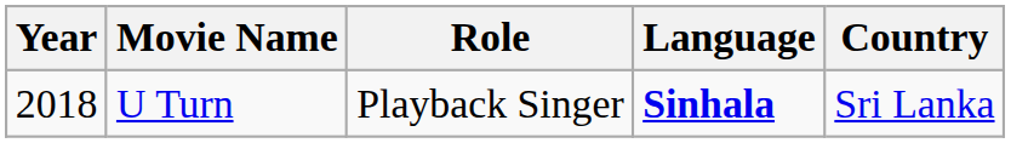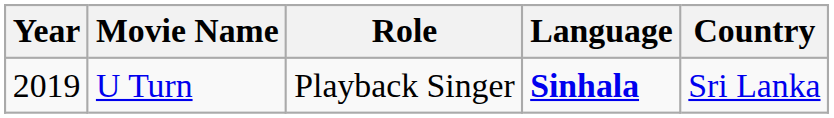U Turn | Year: 2018 -> 2019
